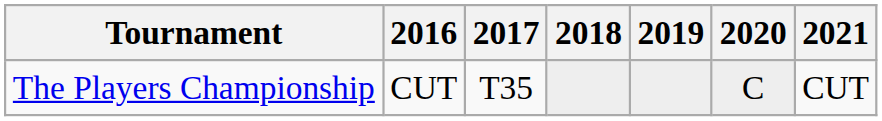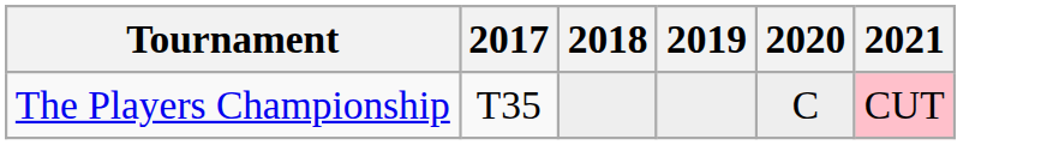- column: 2016 | CUT
The Players Championship | 2021: no background -> pink background
